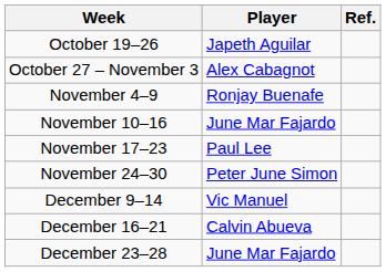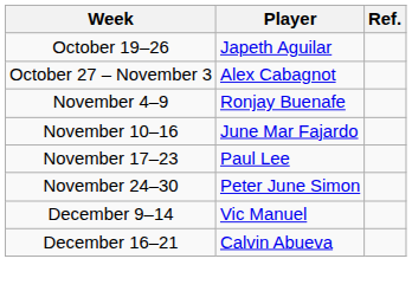- row: December 23–28 | June Mar Fajardo
